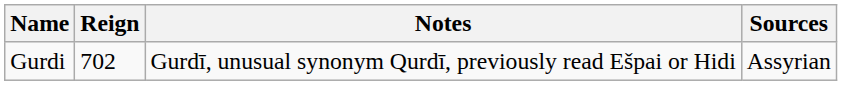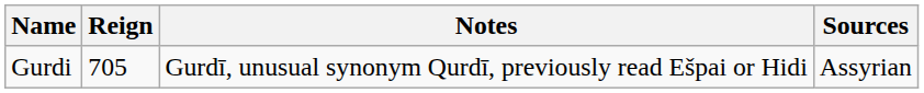Gurdi | Reign: 702 -> 705
